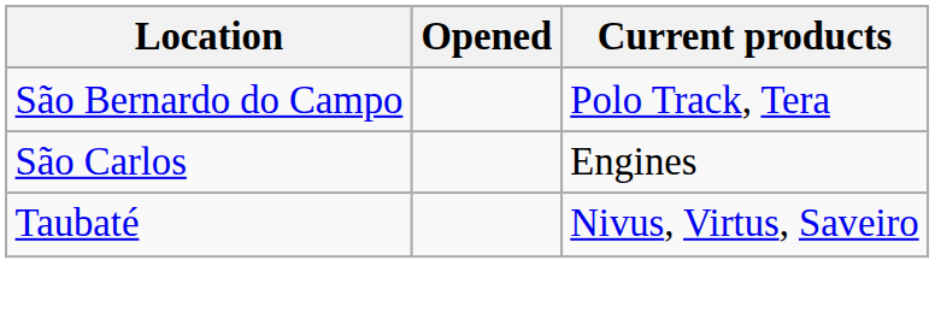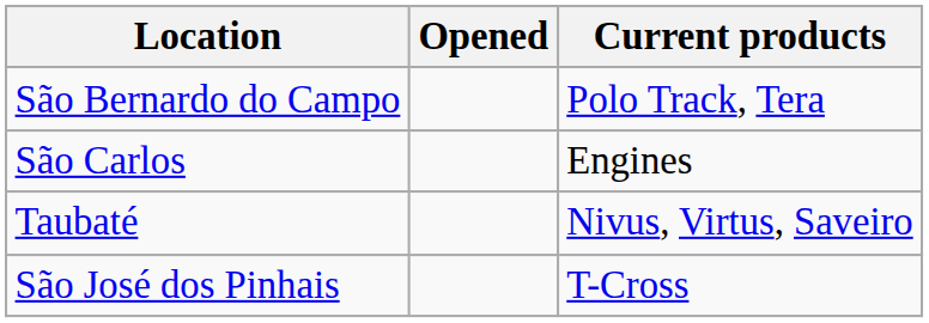+ row: São José dos Pinhais | T-Cross
